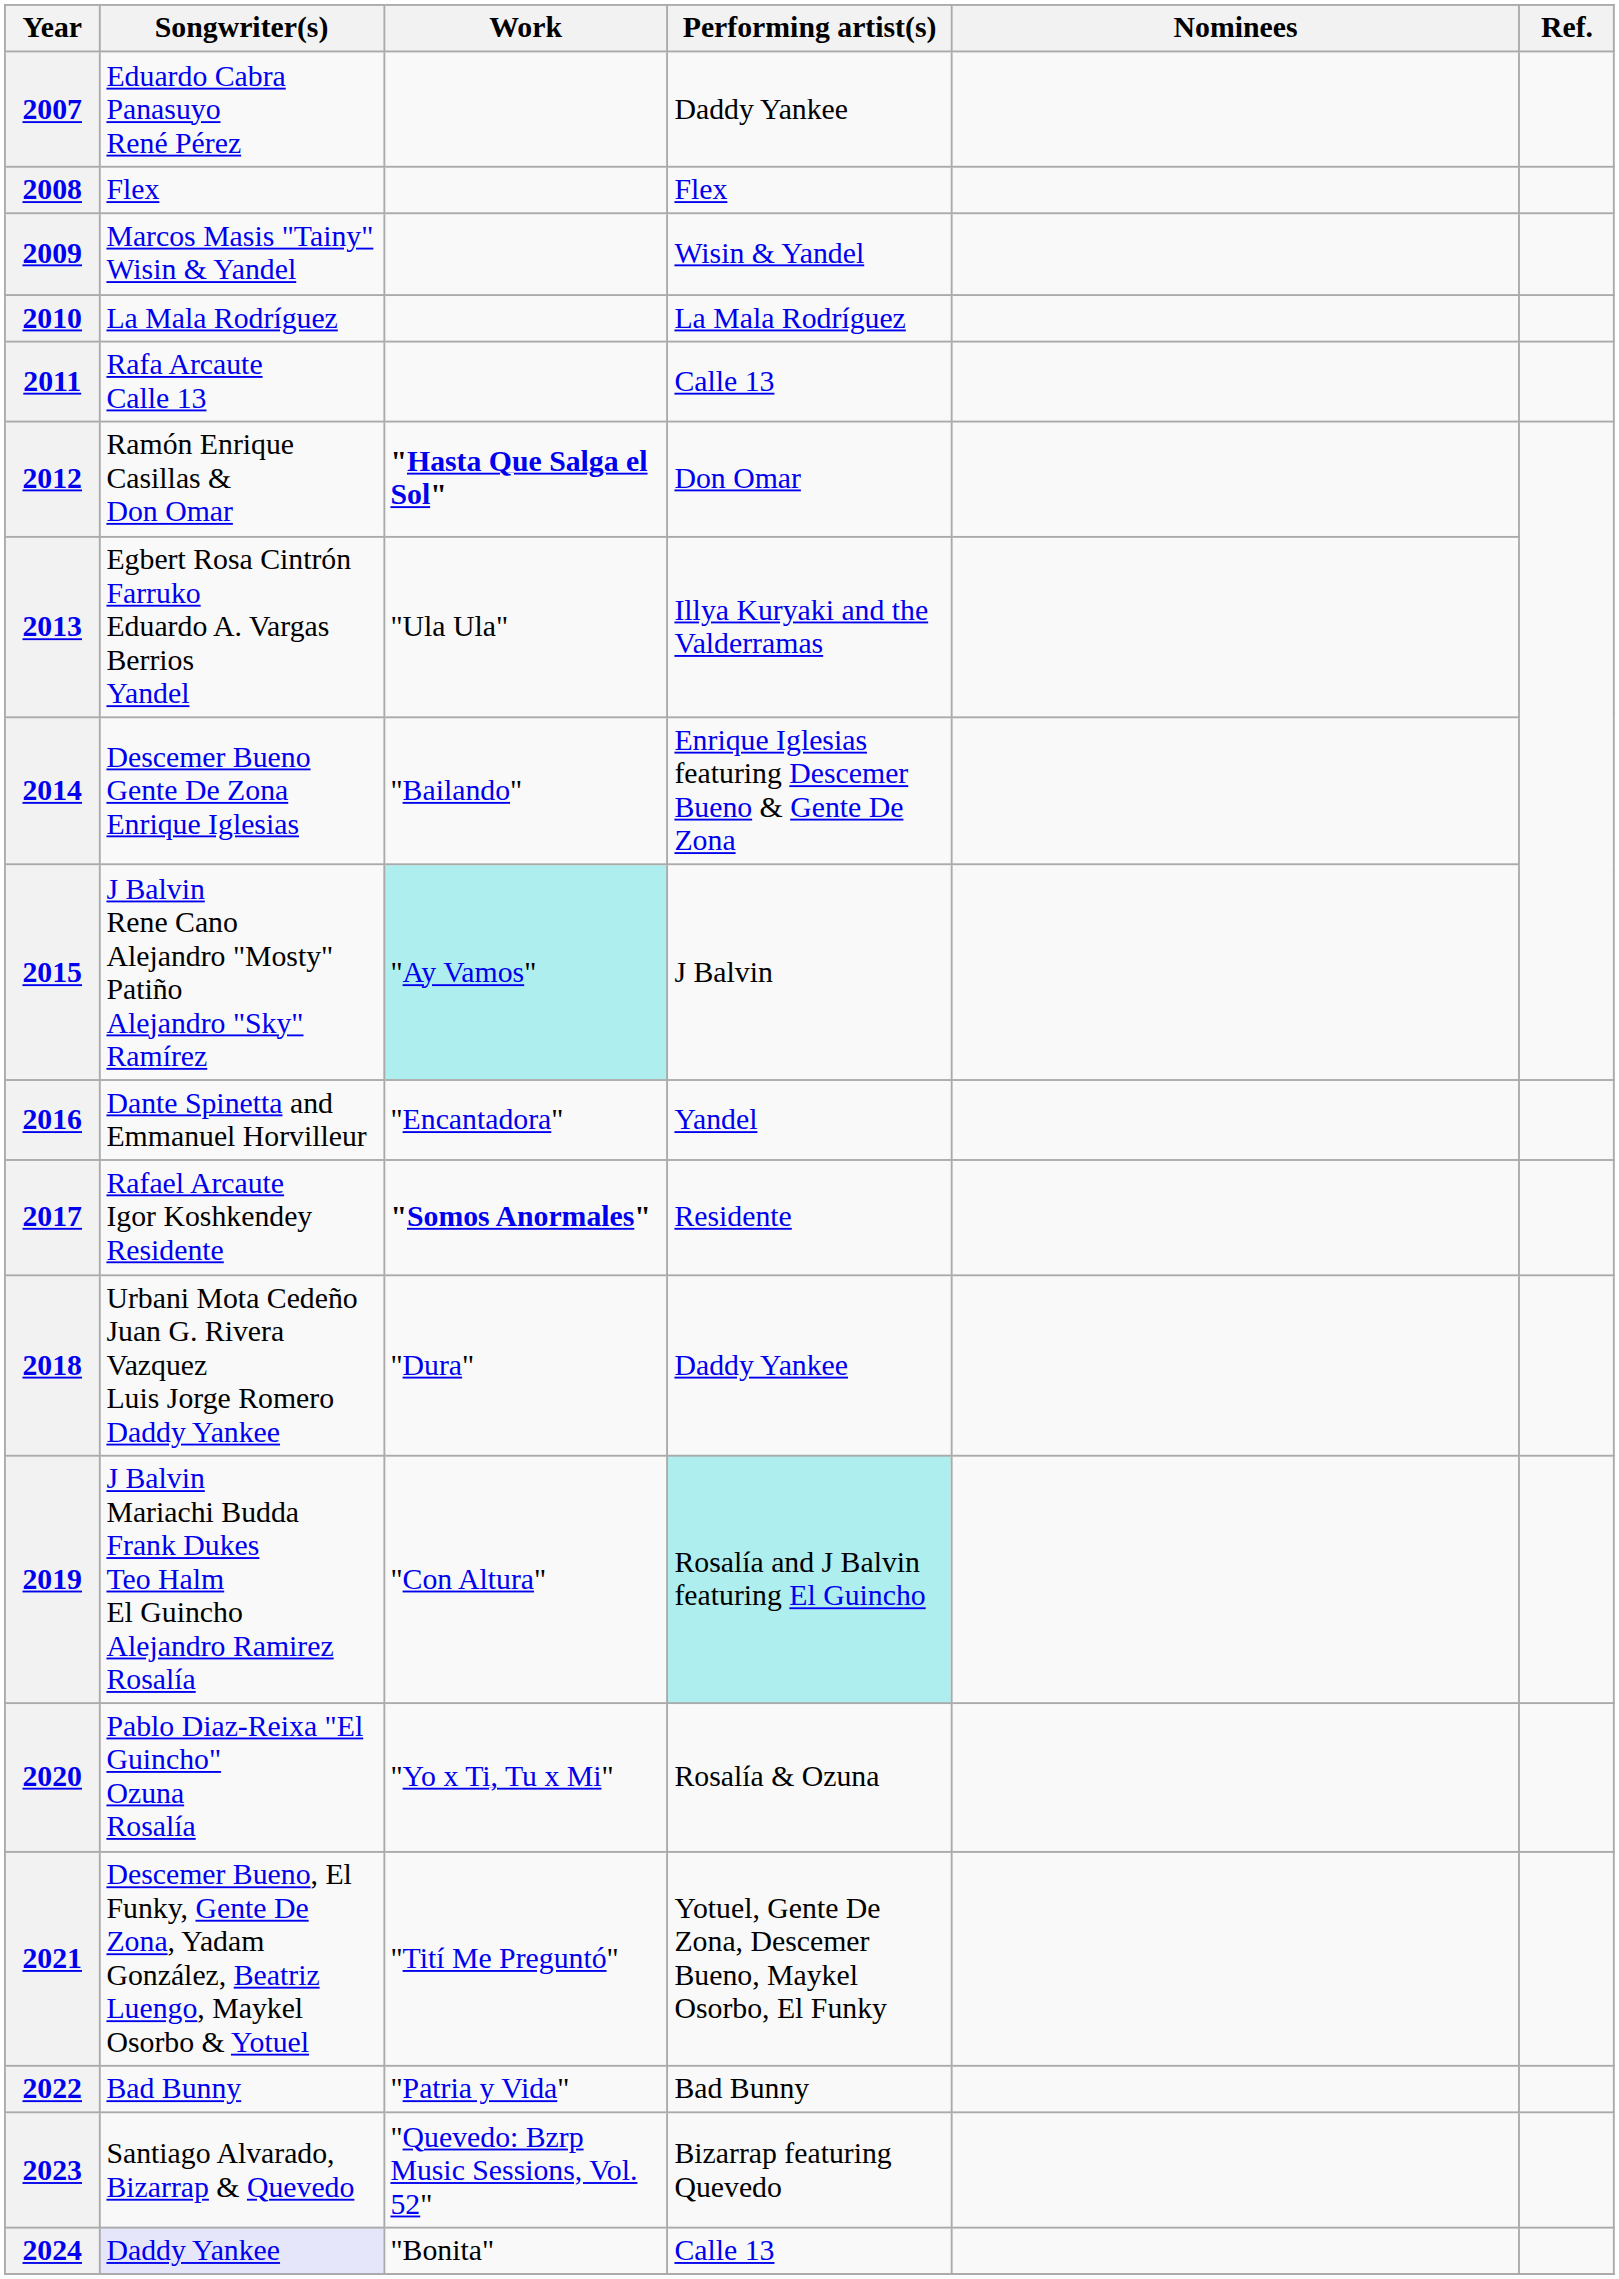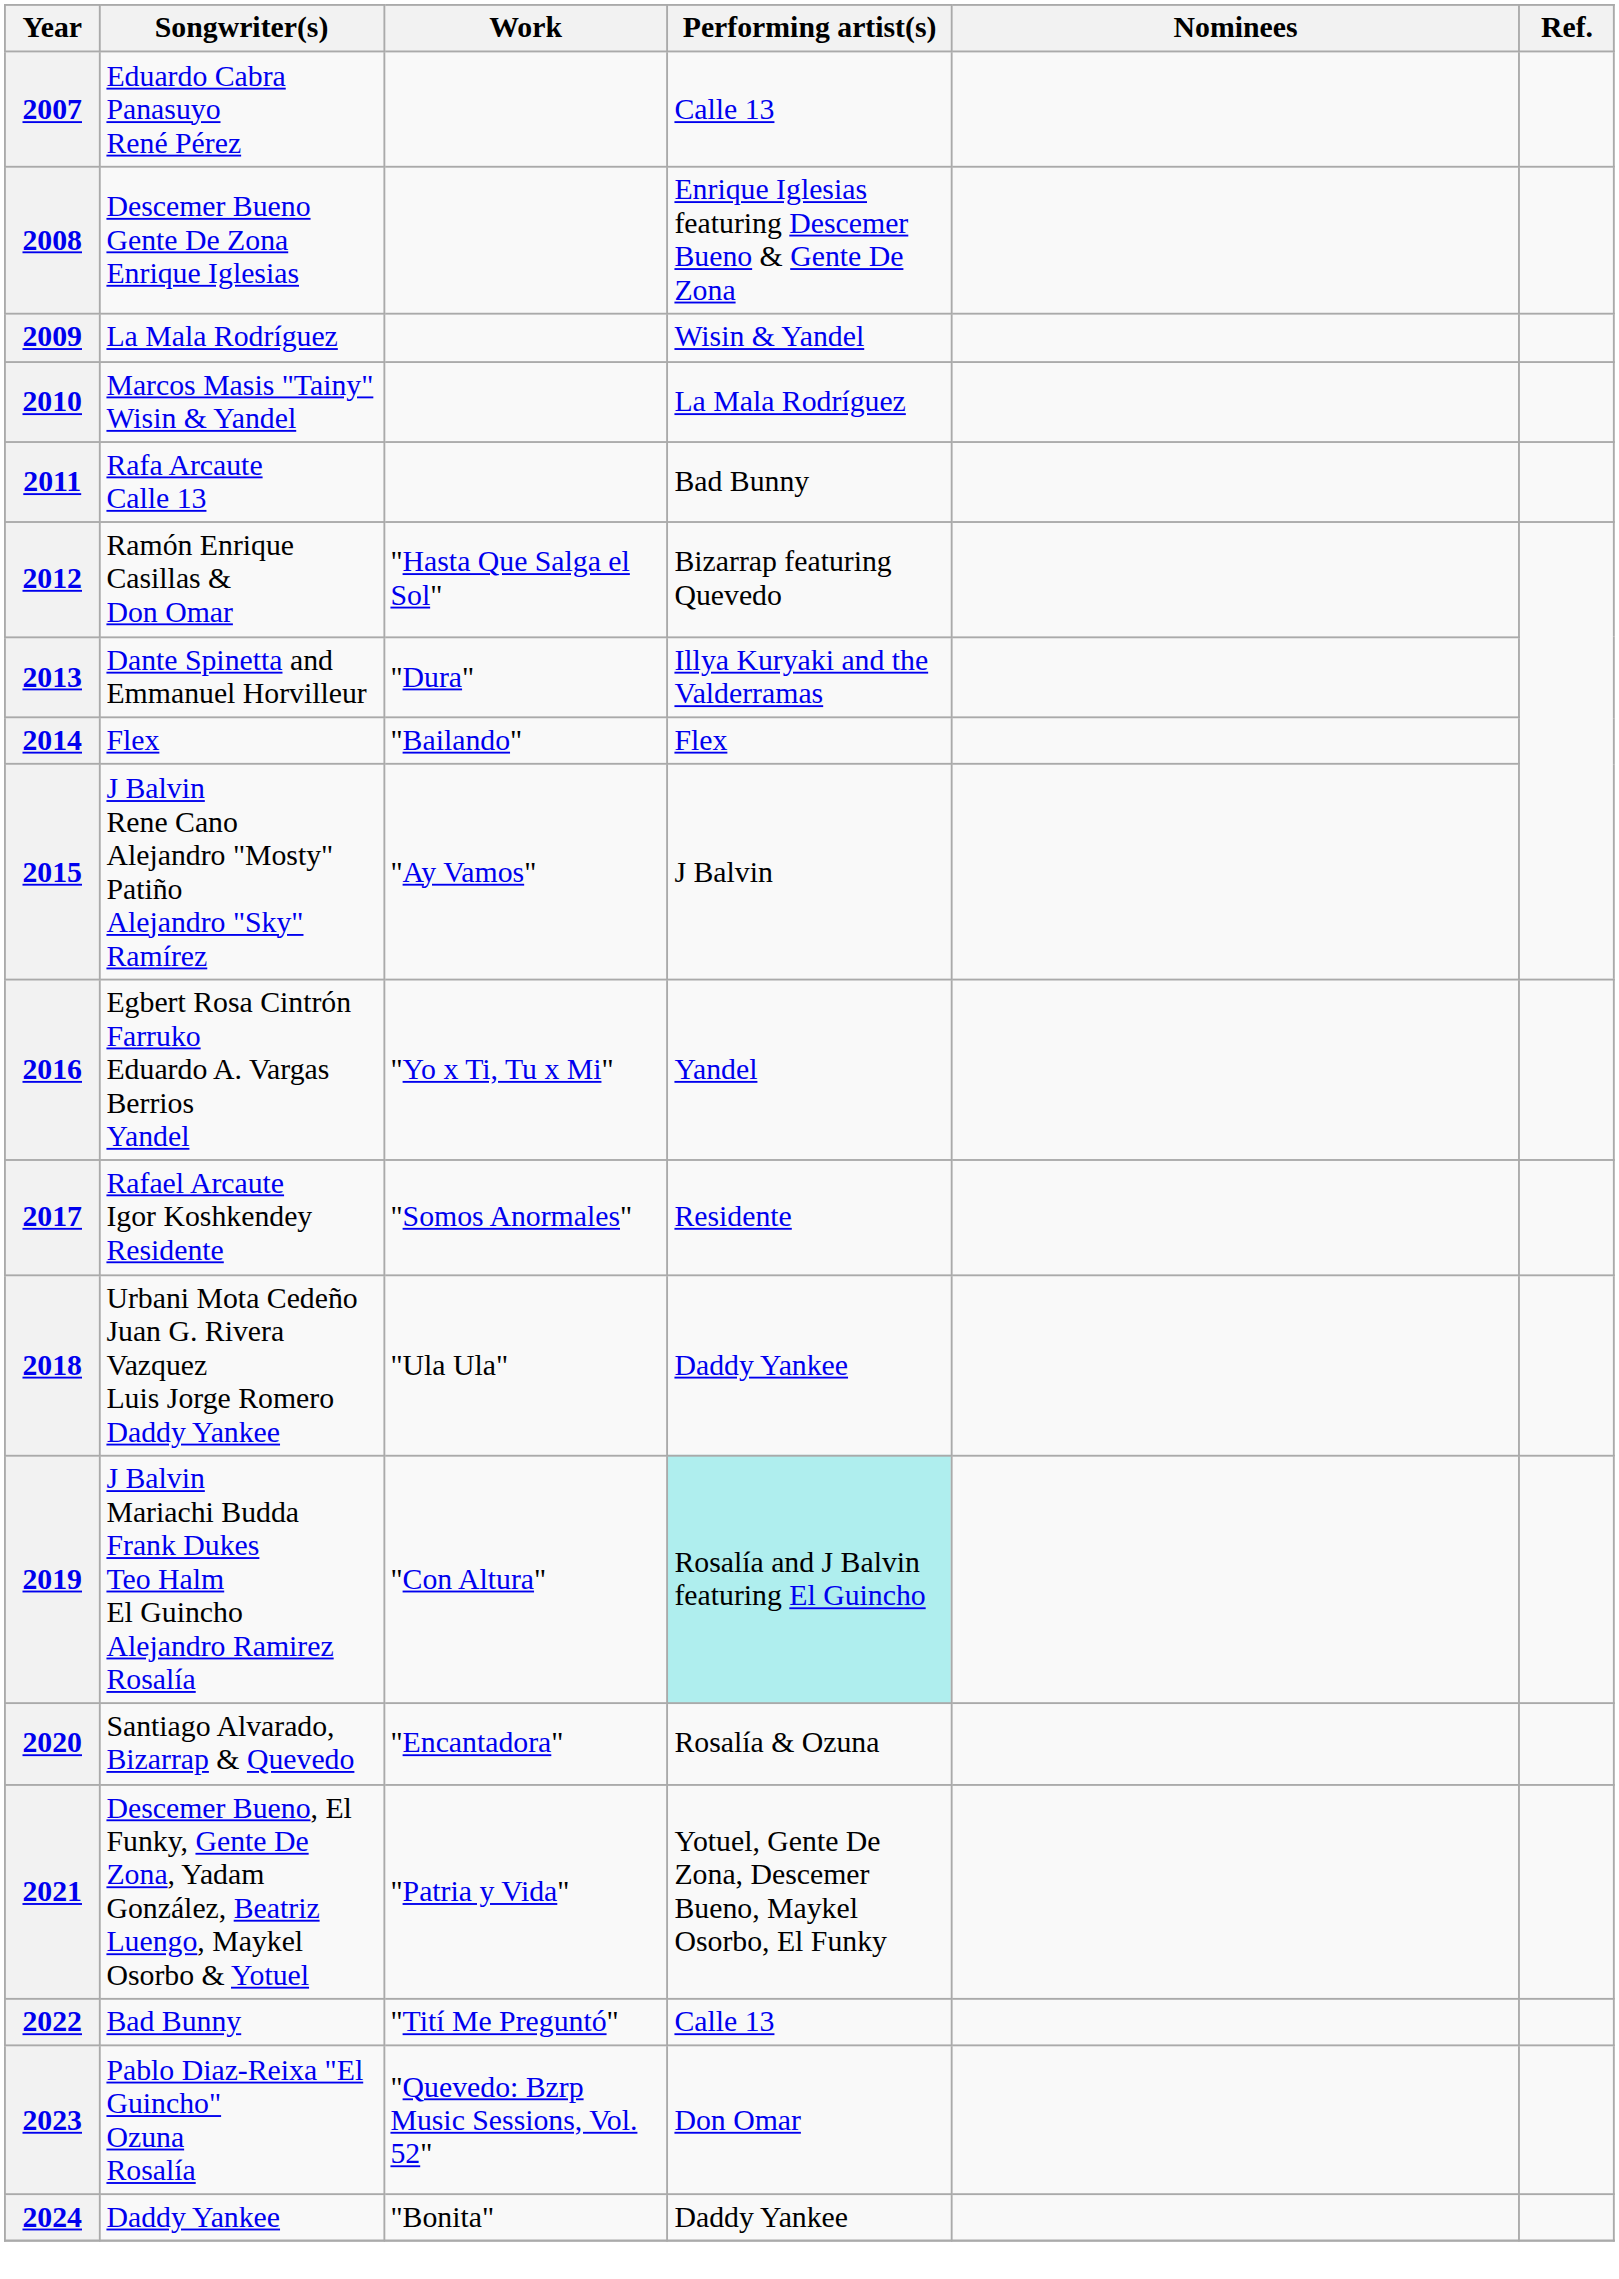2007 | Performing artist(s): Daddy Yankee -> Calle 13
2008 | Songwriter(s): Flex -> Descemer Bueno Gente De Zona Enrique Iglesias
2008 | Performing artist(s): Flex -> Enrique Iglesias featuring Descemer Bueno & Gente De Zona
2009 | Songwriter(s): Marcos Masis "Tainy" Wisin & Yandel -> La Mala Rodríguez
2010 | Songwriter(s): La Mala Rodríguez -> Marcos Masis "Tainy" Wisin & Yandel
2011 | Performing artist(s): Calle 13 -> Bad Bunny
2012 | Work: bold -> normal
2012 | Performing artist(s): Don Omar -> Bizarrap featuring Quevedo
2013 | Songwriter(s): Egbert Rosa Cintrón Farruko Eduardo A. Vargas Berrios Yandel -> Dante Spinetta and Emmanuel Horvilleur
2013 | Work: "Ula Ula" -> "Dura"
2014 | Songwriter(s): Descemer Bueno Gente De Zona Enrique Iglesias -> Flex
2014 | Performing artist(s): Enrique Iglesias featuring Descemer Bueno & Gente De Zona -> Flex
2015 | Work: paleturquoise background -> no background
2016 | Songwriter(s): Dante Spinetta and Emmanuel Horvilleur -> Egbert Rosa Cintrón Farruko Eduardo A. Vargas Berrios Yandel
2016 | Work: "Encantadora" -> "Yo x Ti, Tu x Mi"
2017 | Work: bold -> normal
2018 | Work: "Dura" -> "Ula Ula"
2020 | Songwriter(s): Pablo Diaz-Reixa "El Guincho" Ozuna Rosalía -> Santiago Alvarado, Bizarrap & Quevedo
2020 | Work: "Yo x Ti, Tu x Mi" -> "Encantadora"
2021 | Work: "Tití Me Preguntó" -> "Patria y Vida"
2022 | Work: "Patria y Vida" -> "Tití Me Preguntó"
2022 | Performing artist(s): Bad Bunny -> Calle 13
2023 | Songwriter(s): Santiago Alvarado, Bizarrap & Quevedo -> Pablo Diaz-Reixa "El Guincho" Ozuna Rosalía
2023 | Performing artist(s): Bizarrap featuring Quevedo -> Don Omar
2024 | Songwriter(s): lavender background -> no background
2024 | Performing artist(s): Calle 13 -> Daddy Yankee
